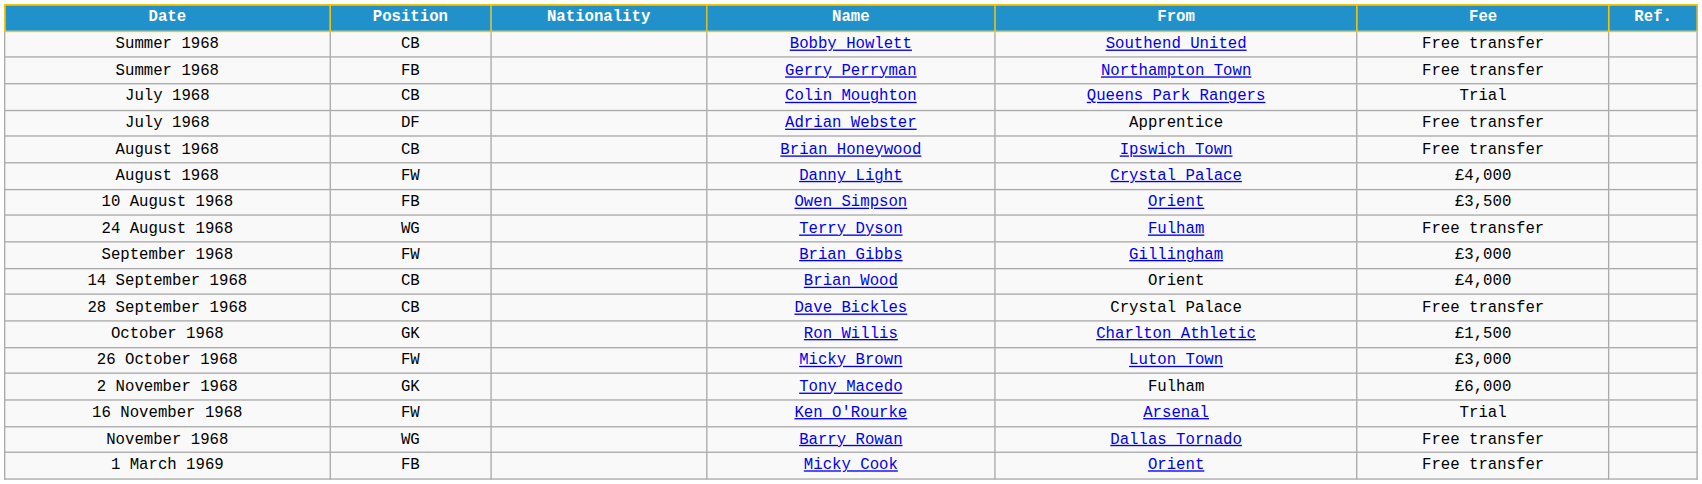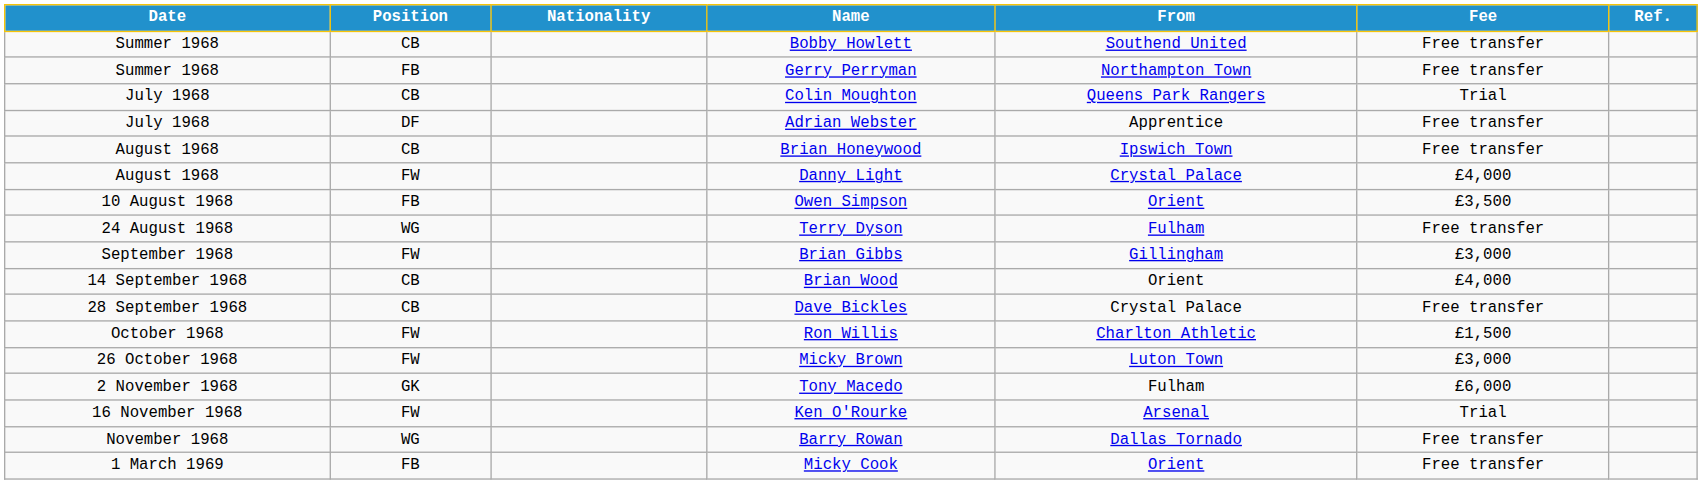Ron Willis | Position: GK -> FW
